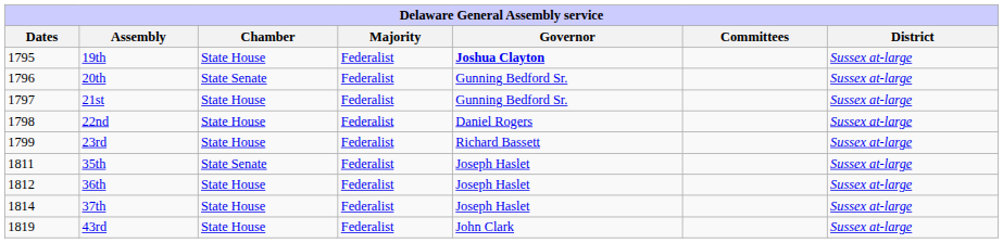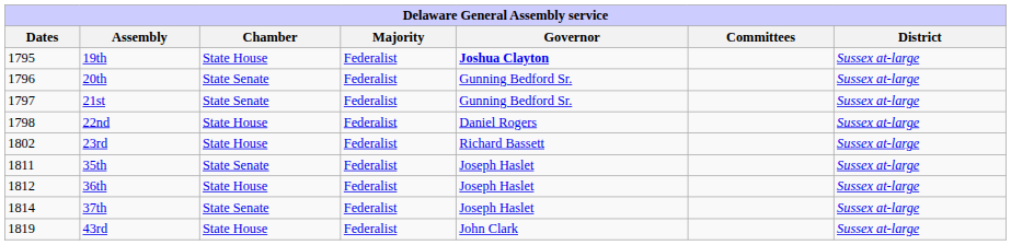21st | Chamber: State House -> State Senate
23rd | Dates: 1799 -> 1802
37th | Chamber: State House -> State Senate
